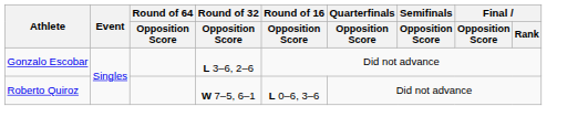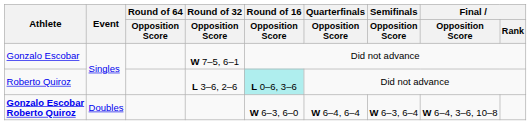Gonzalo Escobar | Round of 32 / Opposition Score: L 3–6, 2–6 -> W 7–5, 6–1
Roberto Quiroz | Round of 32 / Opposition Score: W 7–5, 6–1 -> L 3–6, 2–6
Roberto Quiroz | Round of 16 / Opposition Score: no background -> paleturquoise background
+ row: Gonzalo Escobar Roberto Quiroz | Doubles | W 6–3, 6–0 | W 6–4, 6–4 | W 6–3, 6–4 | W 6–4, 3–6, 10–8
